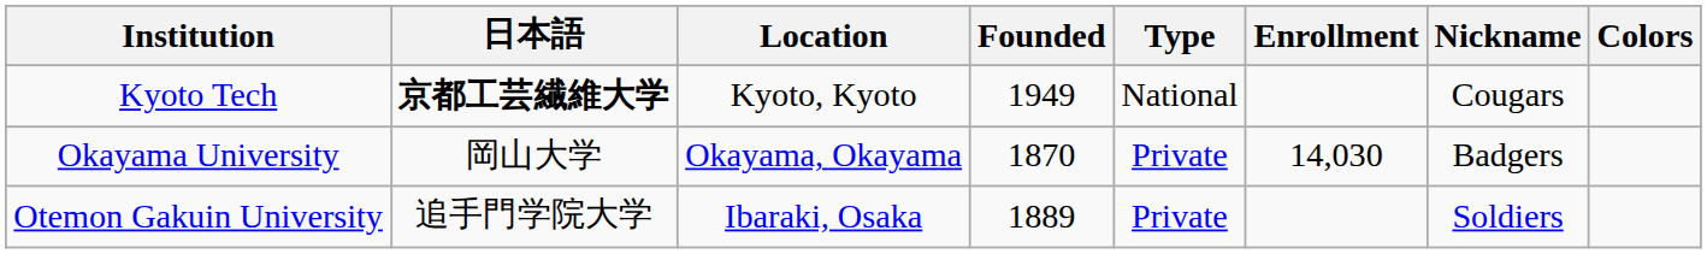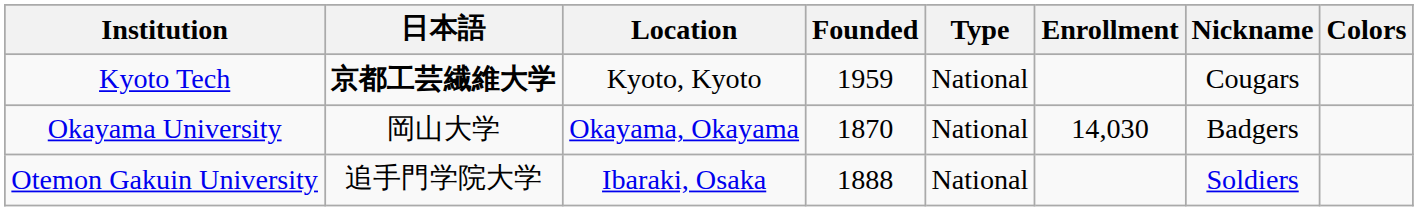Kyoto Tech | Founded: 1949 -> 1959
Okayama University | Type: Private -> National
Otemon Gakuin University | Founded: 1889 -> 1888
Otemon Gakuin University | Type: Private -> National
